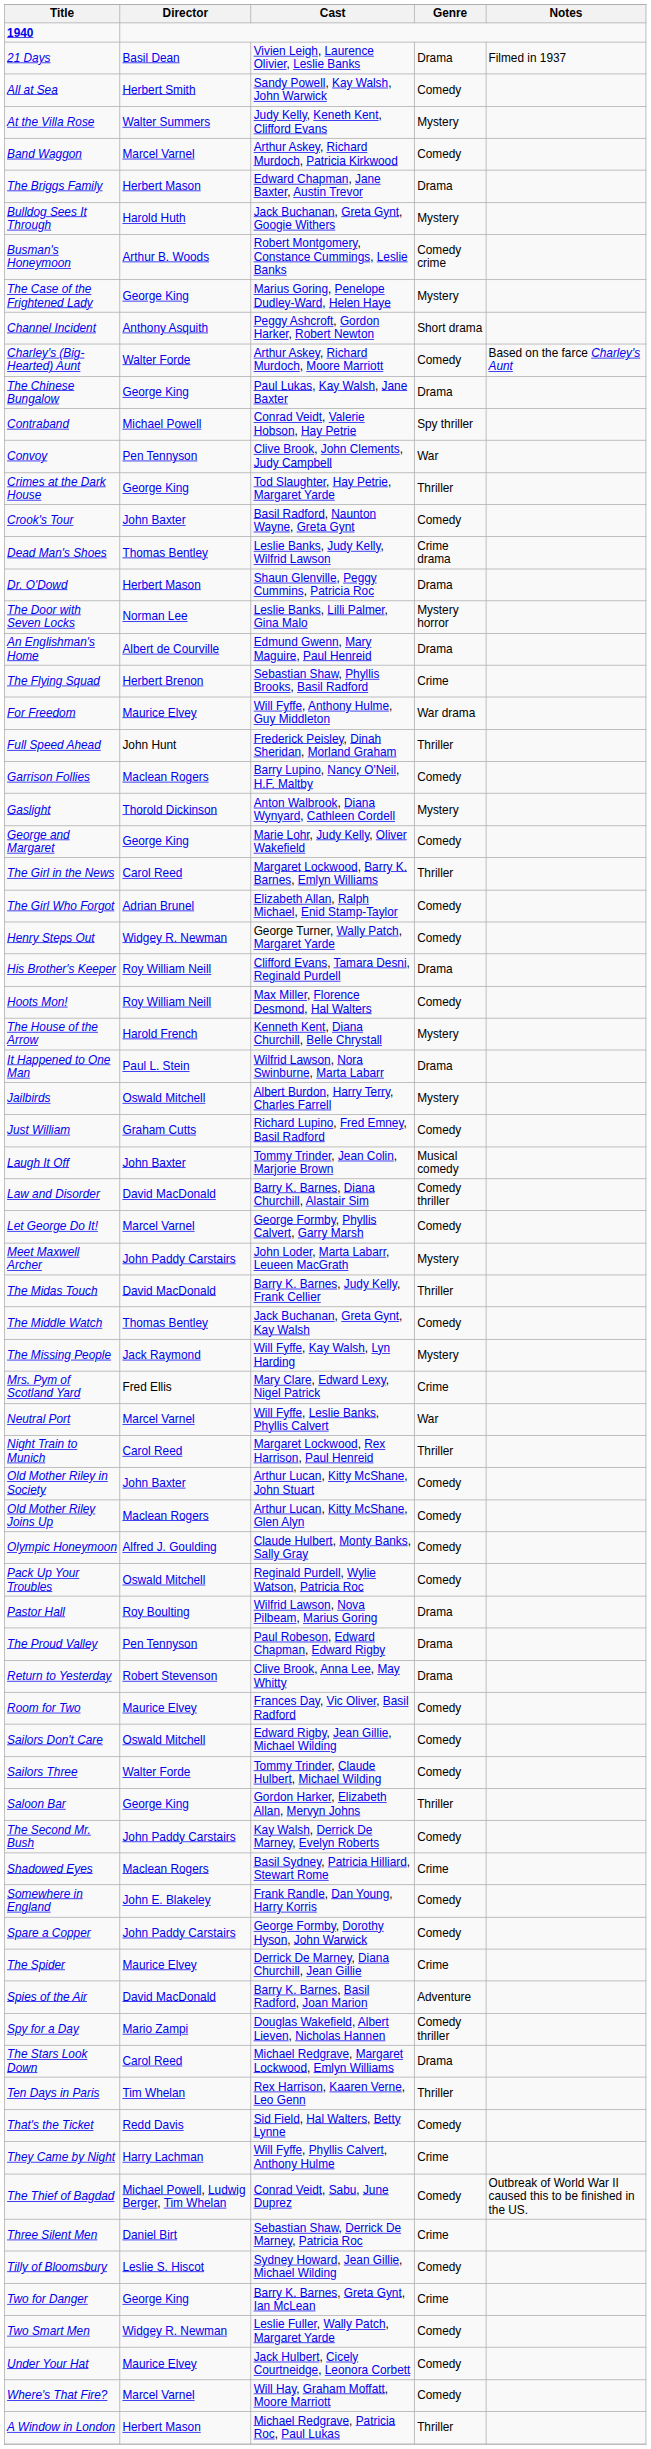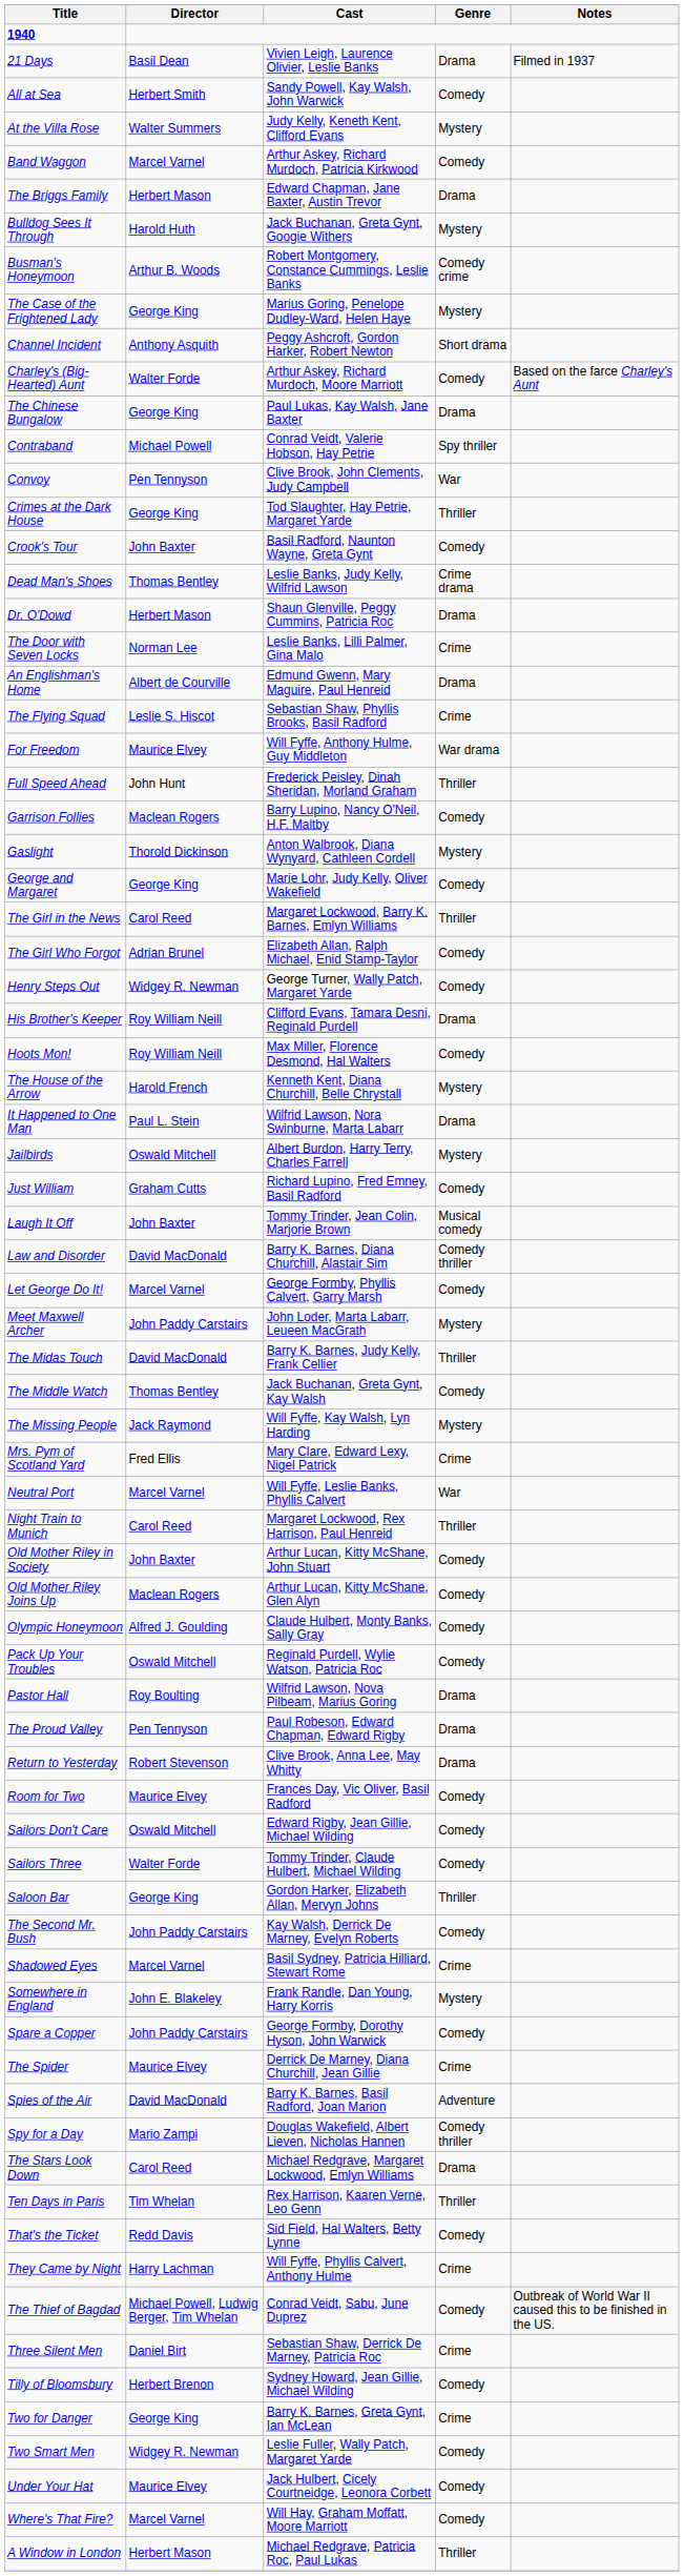The Door with Seven Locks | Genre: Mystery horror -> Crime
The Flying Squad | Director: Herbert Brenon -> Leslie S. Hiscot
Shadowed Eyes | Director: Maclean Rogers -> Marcel Varnel
Somewhere in England | Genre: Comedy -> Mystery
Tilly of Bloomsbury | Director: Leslie S. Hiscot -> Herbert Brenon
